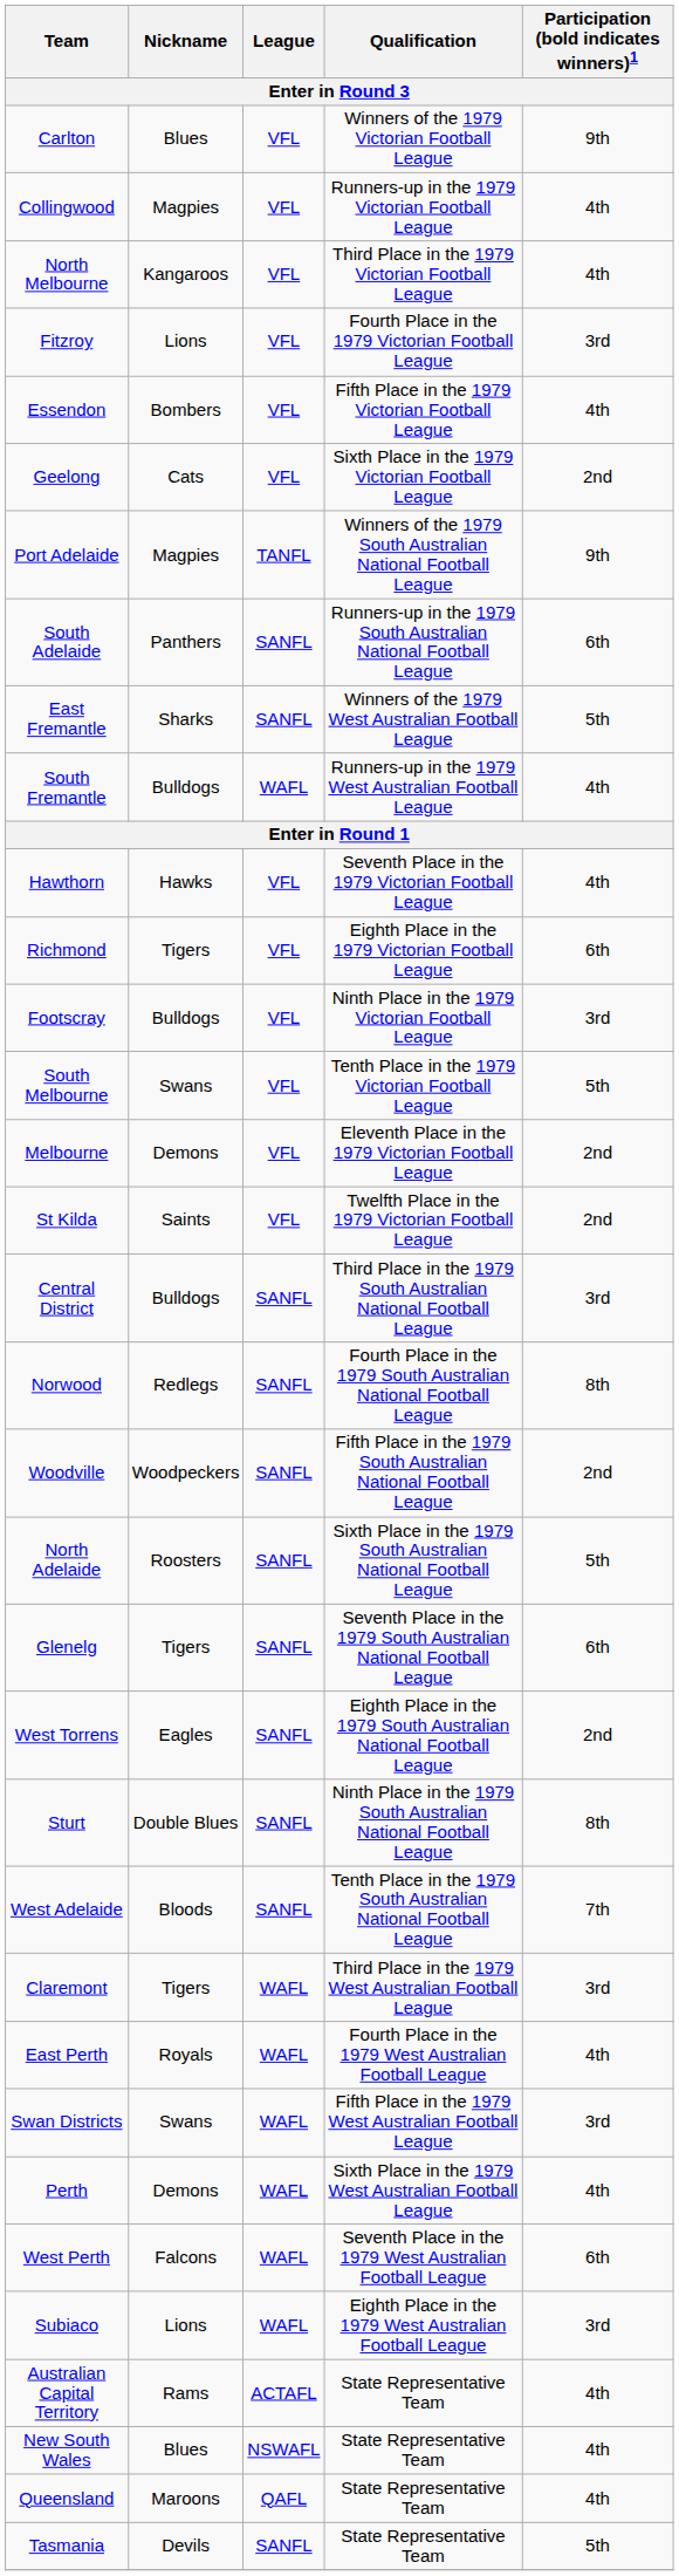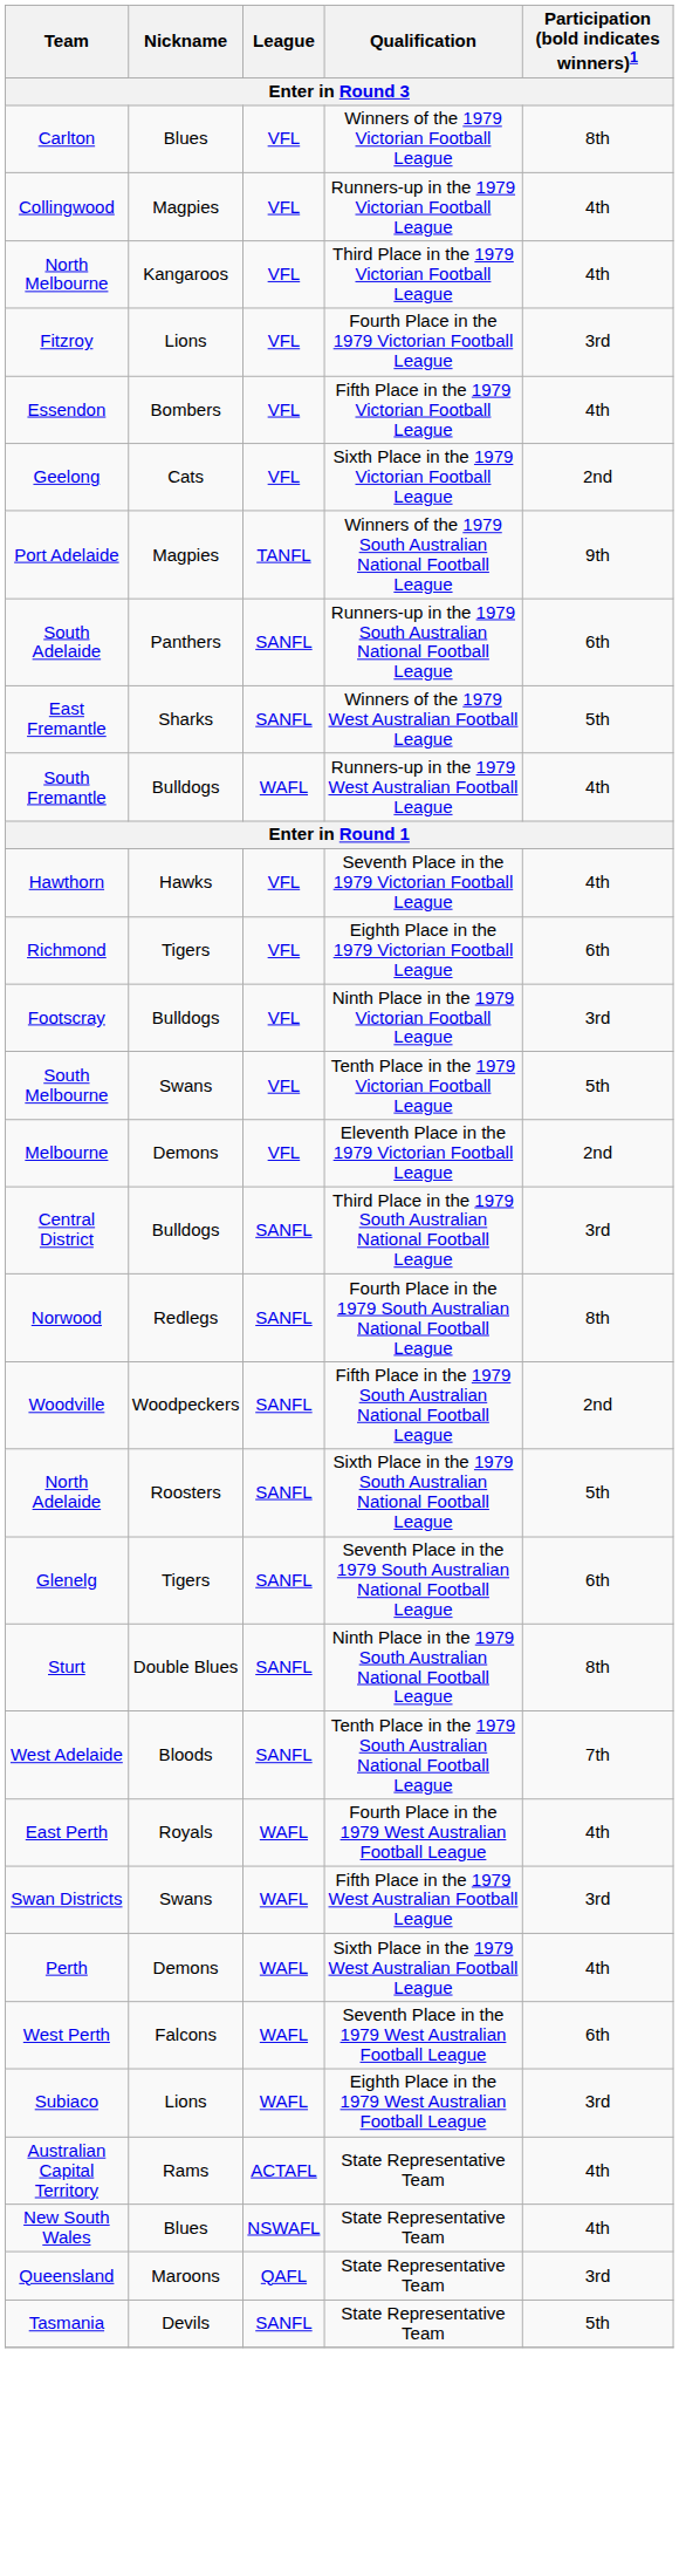Carlton | Participation (bold indicates winners)1: 9th -> 8th
- row: St Kilda | Saints | VFL | Twelfth Place in the 1979 Victorian Football League | 2nd
- row: West Torrens | Eagles | SANFL | Eighth Place in the 1979 South Australian National Football League | 2nd
- row: Claremont | Tigers | WAFL | Third Place in the 1979 West Australian Football League | 3rd
Queensland | Participation (bold indicates winners)1: 4th -> 3rd
